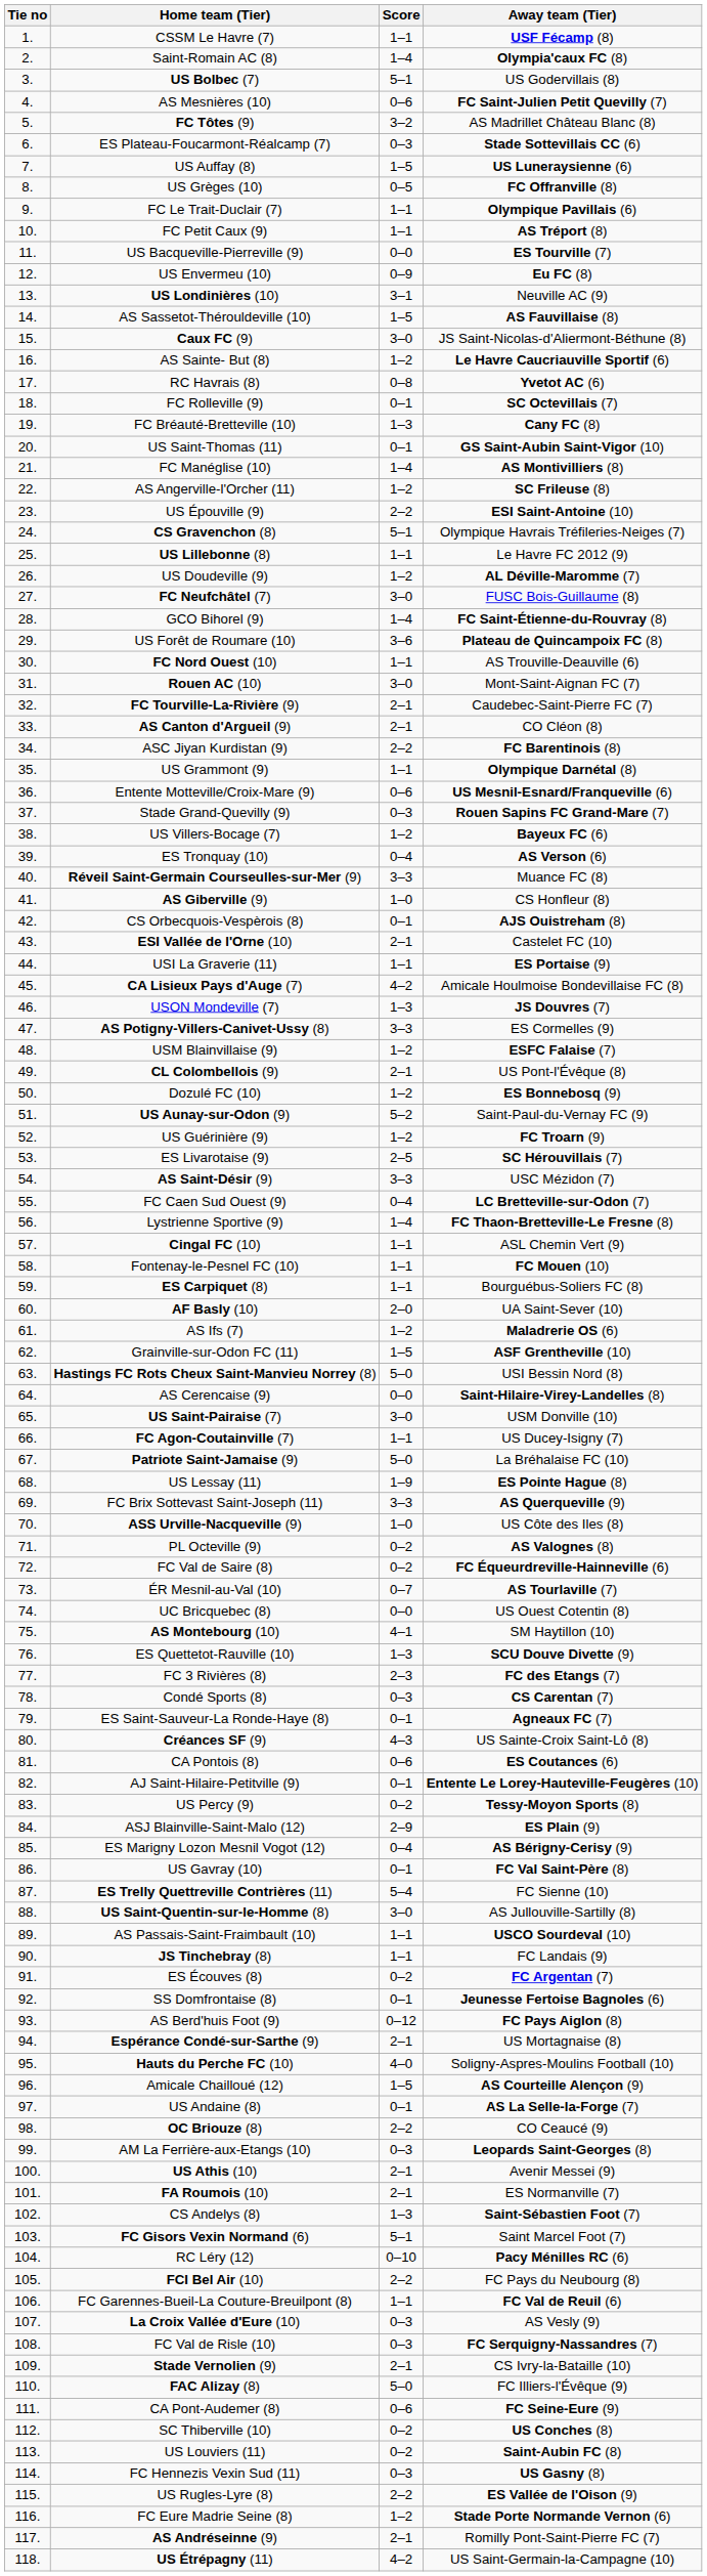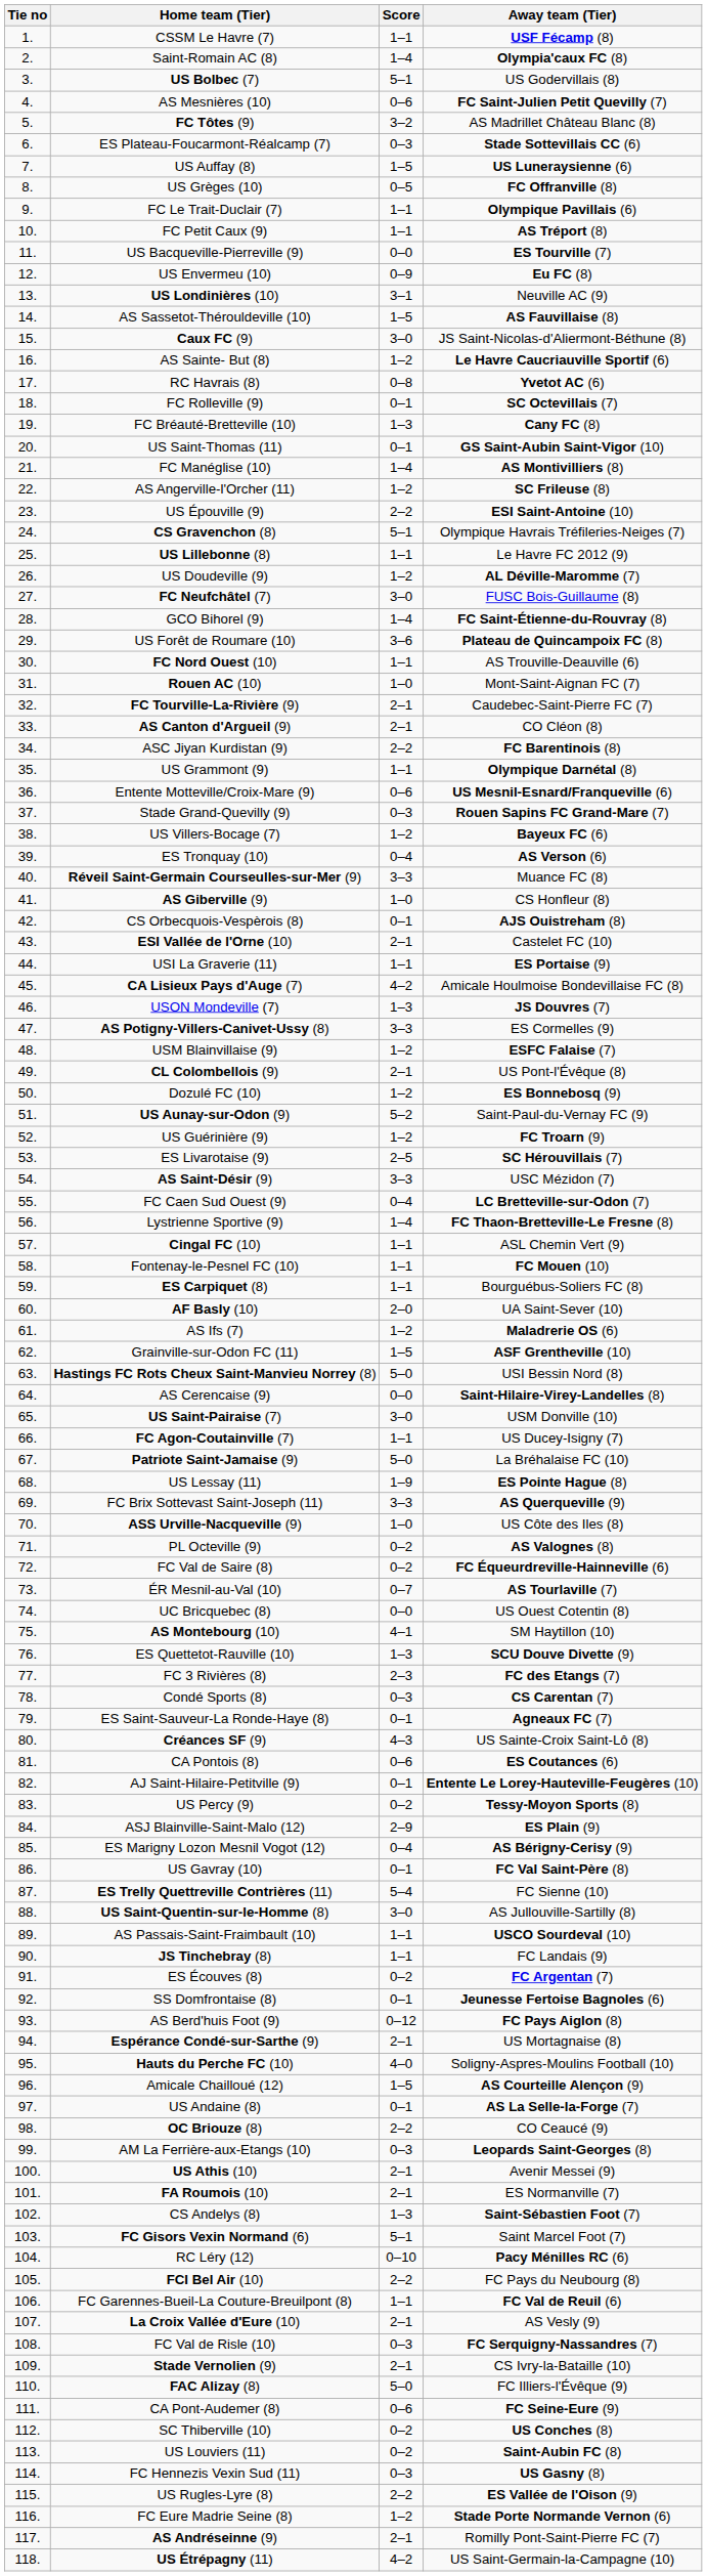Rouen AC (10) | Score: 3–0 -> 1–0
La Croix Vallée d'Eure (10) | Score: 0–3 -> 2–1
